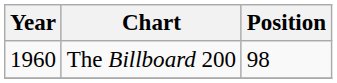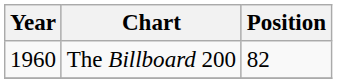The Billboard 200 | Position: 98 -> 82
